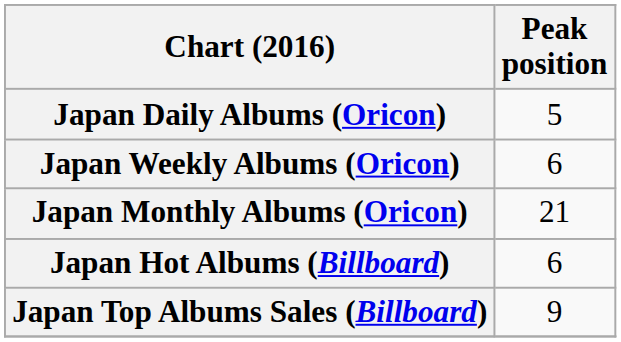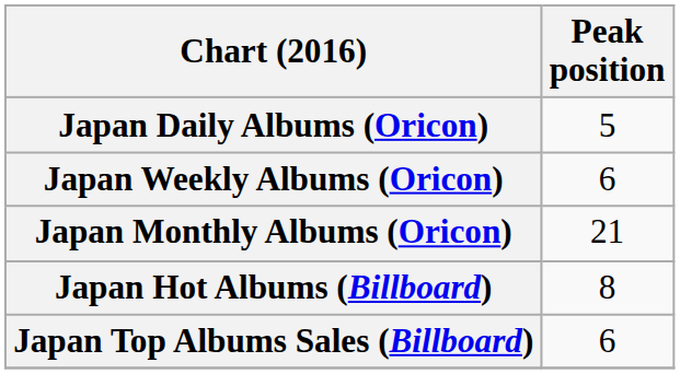Japan Hot Albums (Billboard) | Peak position: 6 -> 8
Japan Top Albums Sales (Billboard) | Peak position: 9 -> 6
